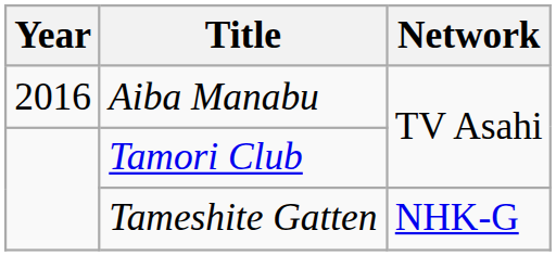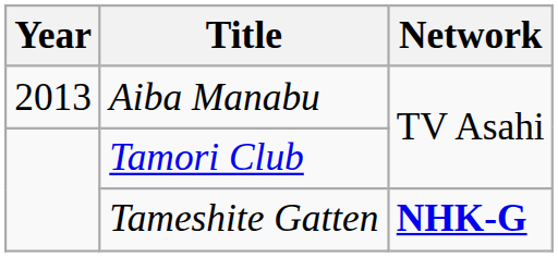Aiba Manabu | Year: 2016 -> 2013
Tameshite Gatten | Network: normal -> bold
